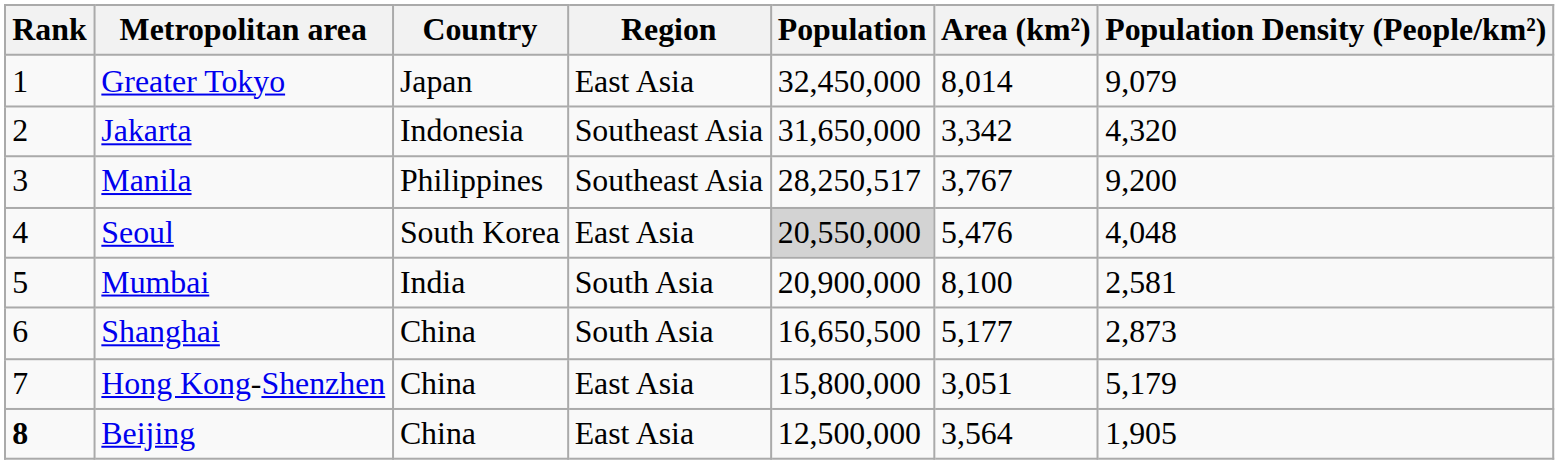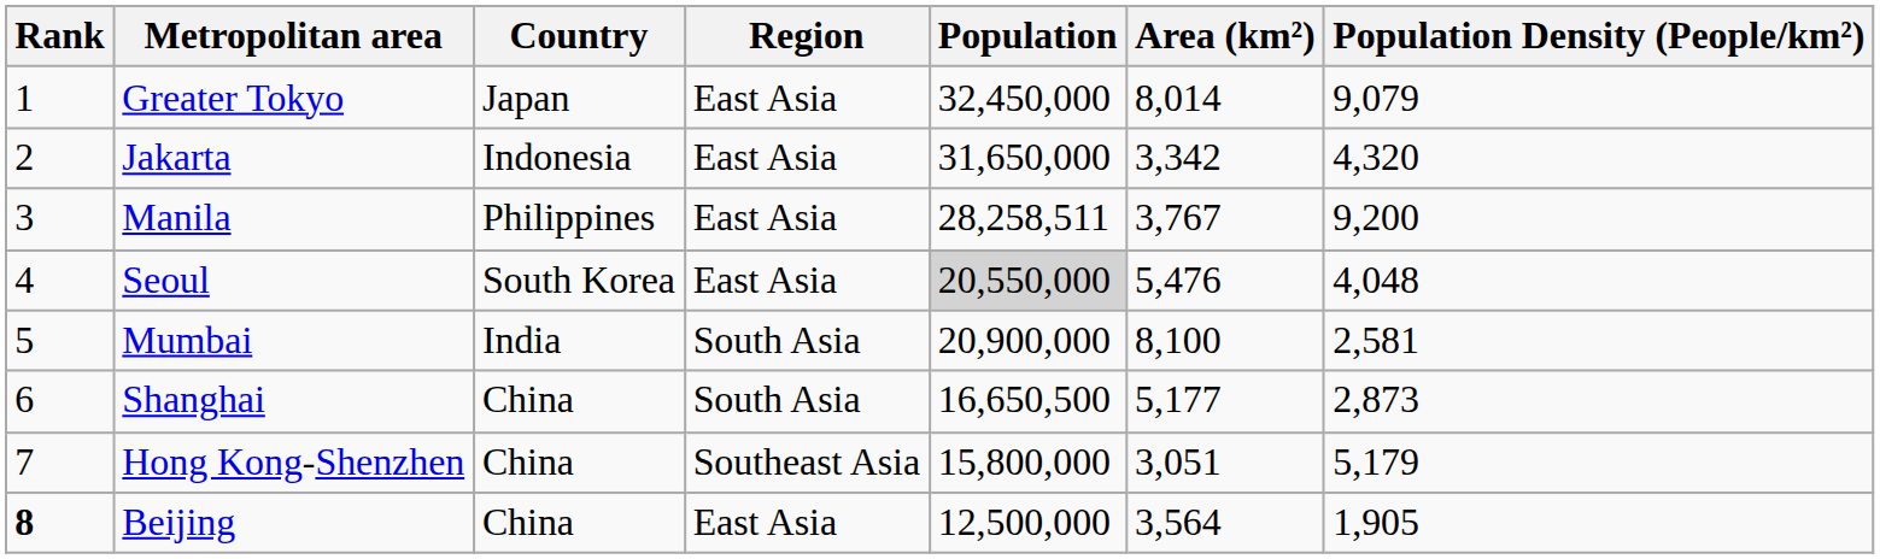Jakarta | Region: Southeast Asia -> East Asia
Manila | Region: Southeast Asia -> East Asia
Manila | Population: 28,250,517 -> 28,258,511
Hong Kong-Shenzhen | Region: East Asia -> Southeast Asia
